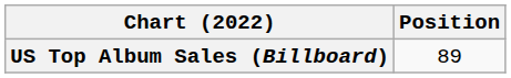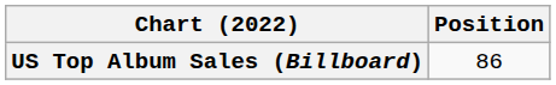US Top Album Sales (Billboard) | Position: 89 -> 86
